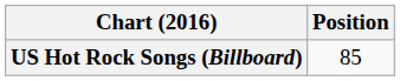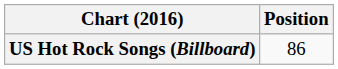US Hot Rock Songs (Billboard) | Position: 85 -> 86
